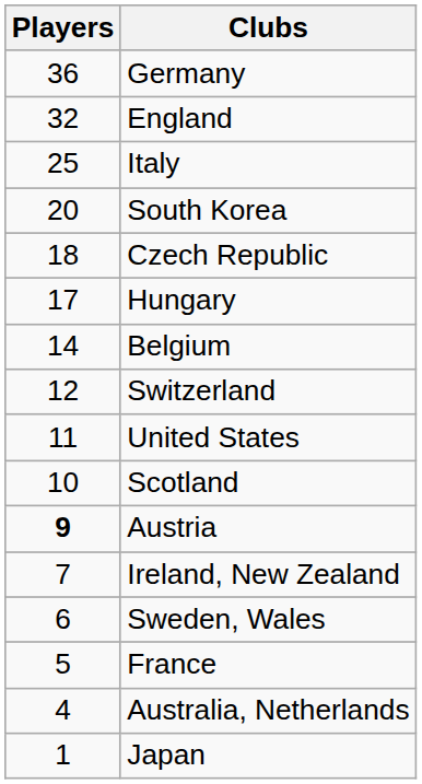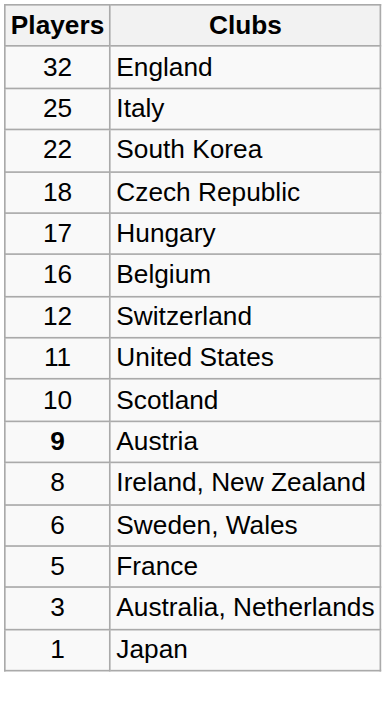- row: 36 | Germany
South Korea | Players: 20 -> 22
Belgium | Players: 14 -> 16
Ireland, New Zealand | Players: 7 -> 8
Australia, Netherlands | Players: 4 -> 3
